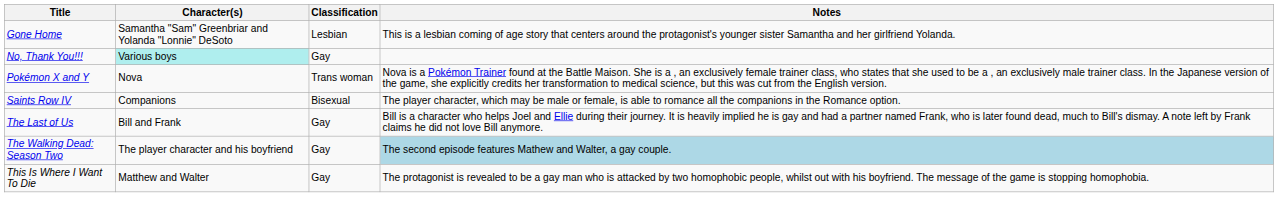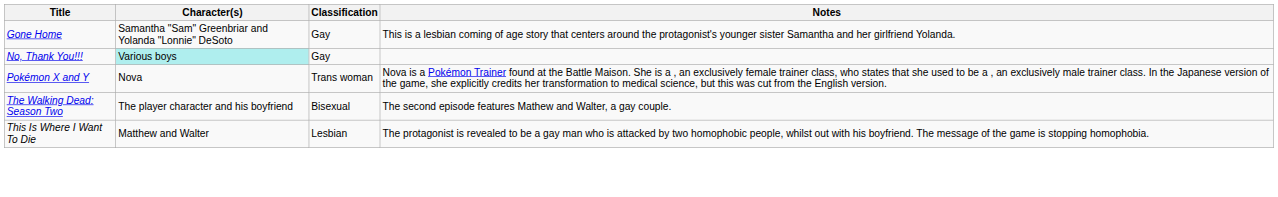Gone Home | Classification: Lesbian -> Gay
- row: Saints Row IV | Companions | Bisexual | The player character, which may be male or female, is able to romance all the companions in the Romance option.
- row: The Last of Us | Bill and Frank | Gay | Bill is a character who helps Joel and Ellie during their journey. It is heavily implied he is gay and had a partner named Frank, who is later found dead, much to Bill's dismay. A note left by Frank claims he did not love Bill anymore.
The Walking Dead: Season Two | Classification: Gay -> Bisexual
The Walking Dead: Season Two | Notes: lightblue background -> no background
This Is Where I Want To Die | Classification: Gay -> Lesbian
